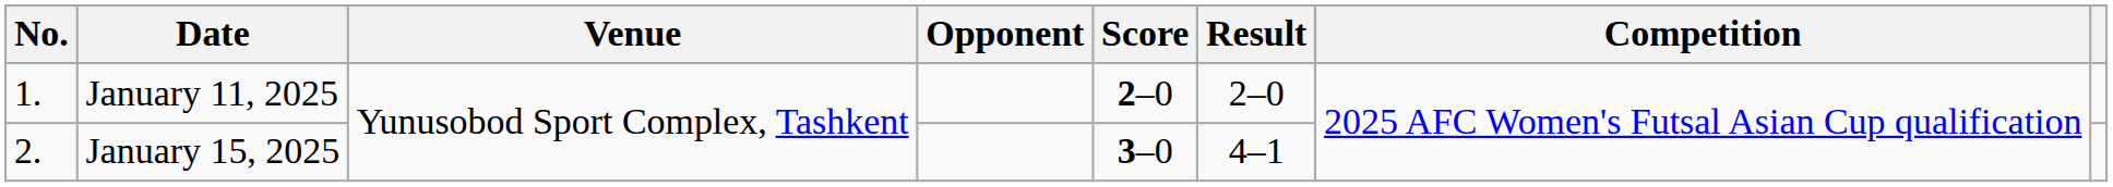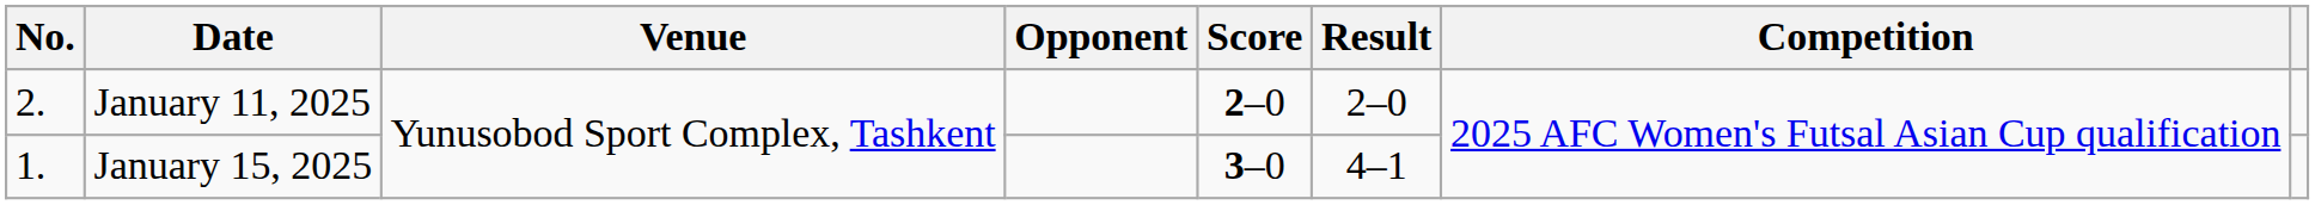January 11, 2025 | No.: 1. -> 2.
January 15, 2025 | No.: 2. -> 1.
